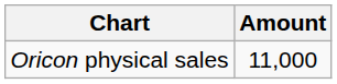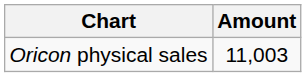Oricon physical sales | Amount: 11,000 -> 11,003
